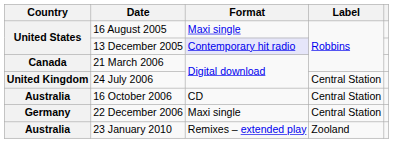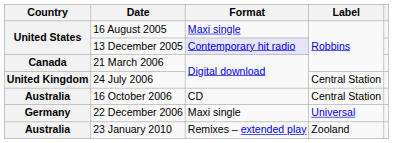22 December 2006 | Label: Central Station -> Universal
